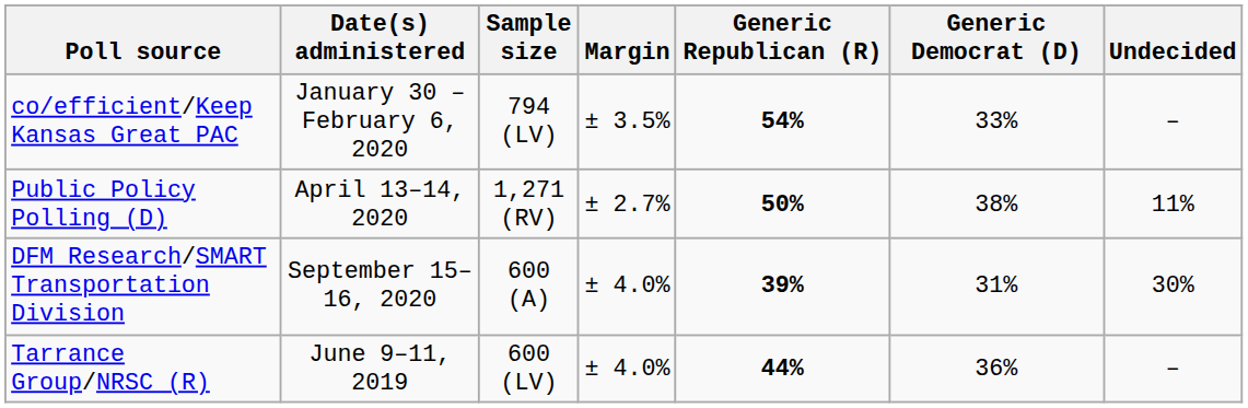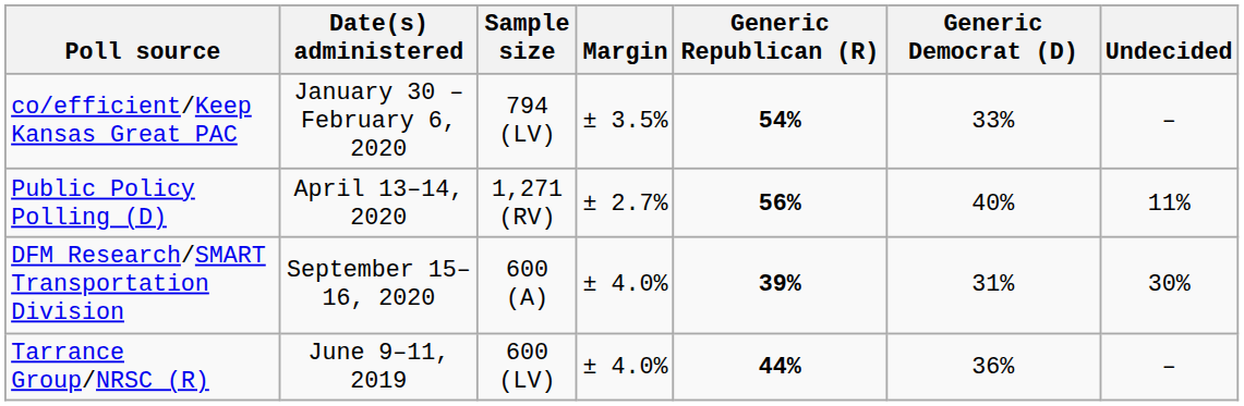Public Policy Polling (D) | Generic Republican (R): 50% -> 56%
Public Policy Polling (D) | Generic Democrat (D): 38% -> 40%
